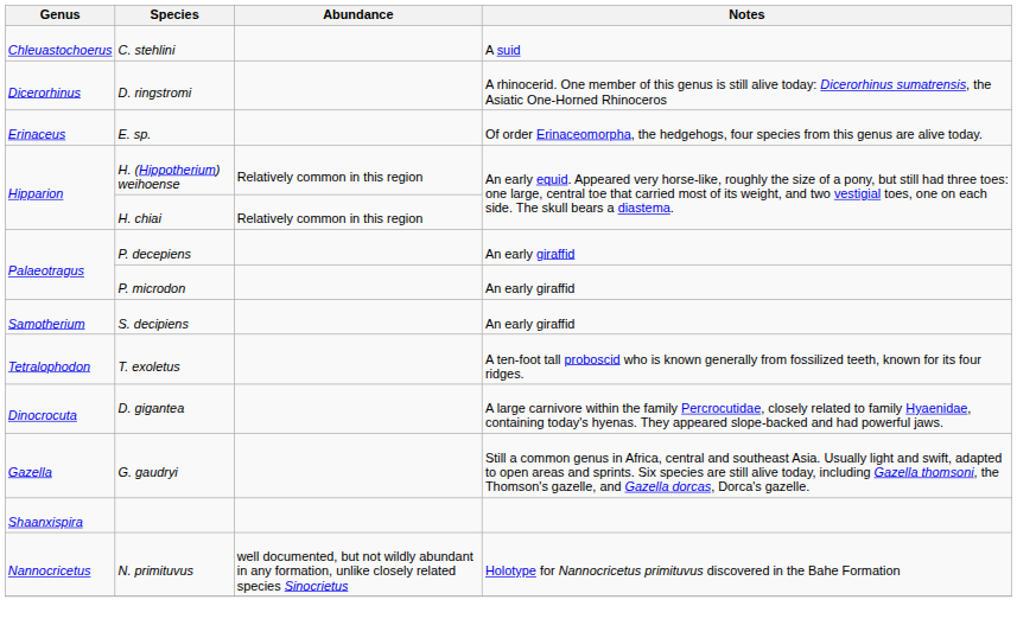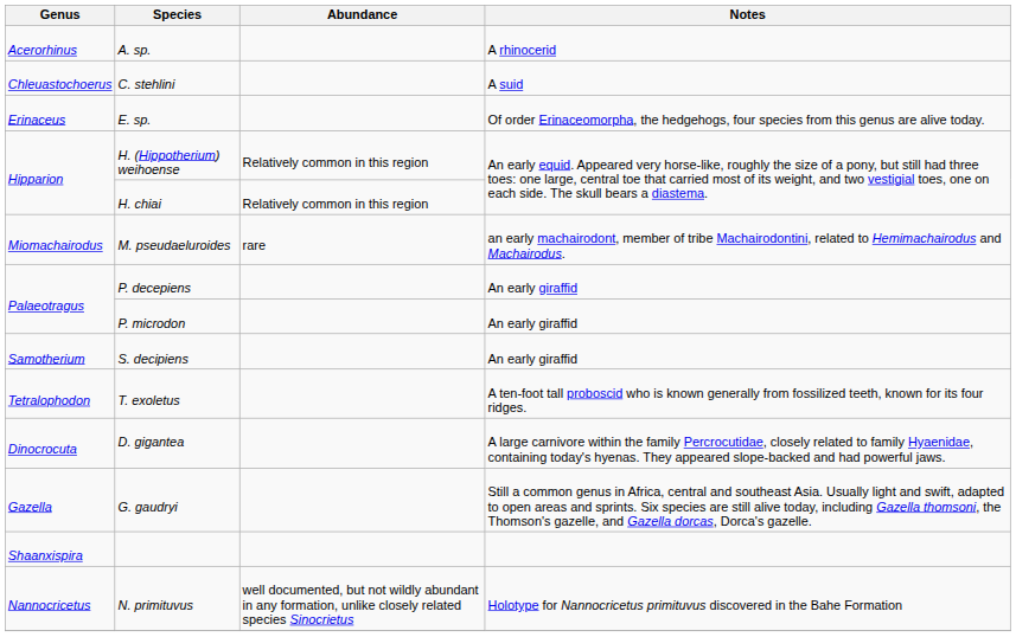+ row: Acerorhinus | A. sp. | A rhinocerid
- row: Dicerorhinus | D. ringstromi | A rhinocerid. One member of this genus is still alive today: Dicerorhinus sumatrensis, the Asiatic One-Horned Rhinoceros
+ row: Miomachairodus | M. pseudaeluroides | rare | an early machairodont, member of tribe Machairodontini, related to Hemimachairodus and Machairodus.
